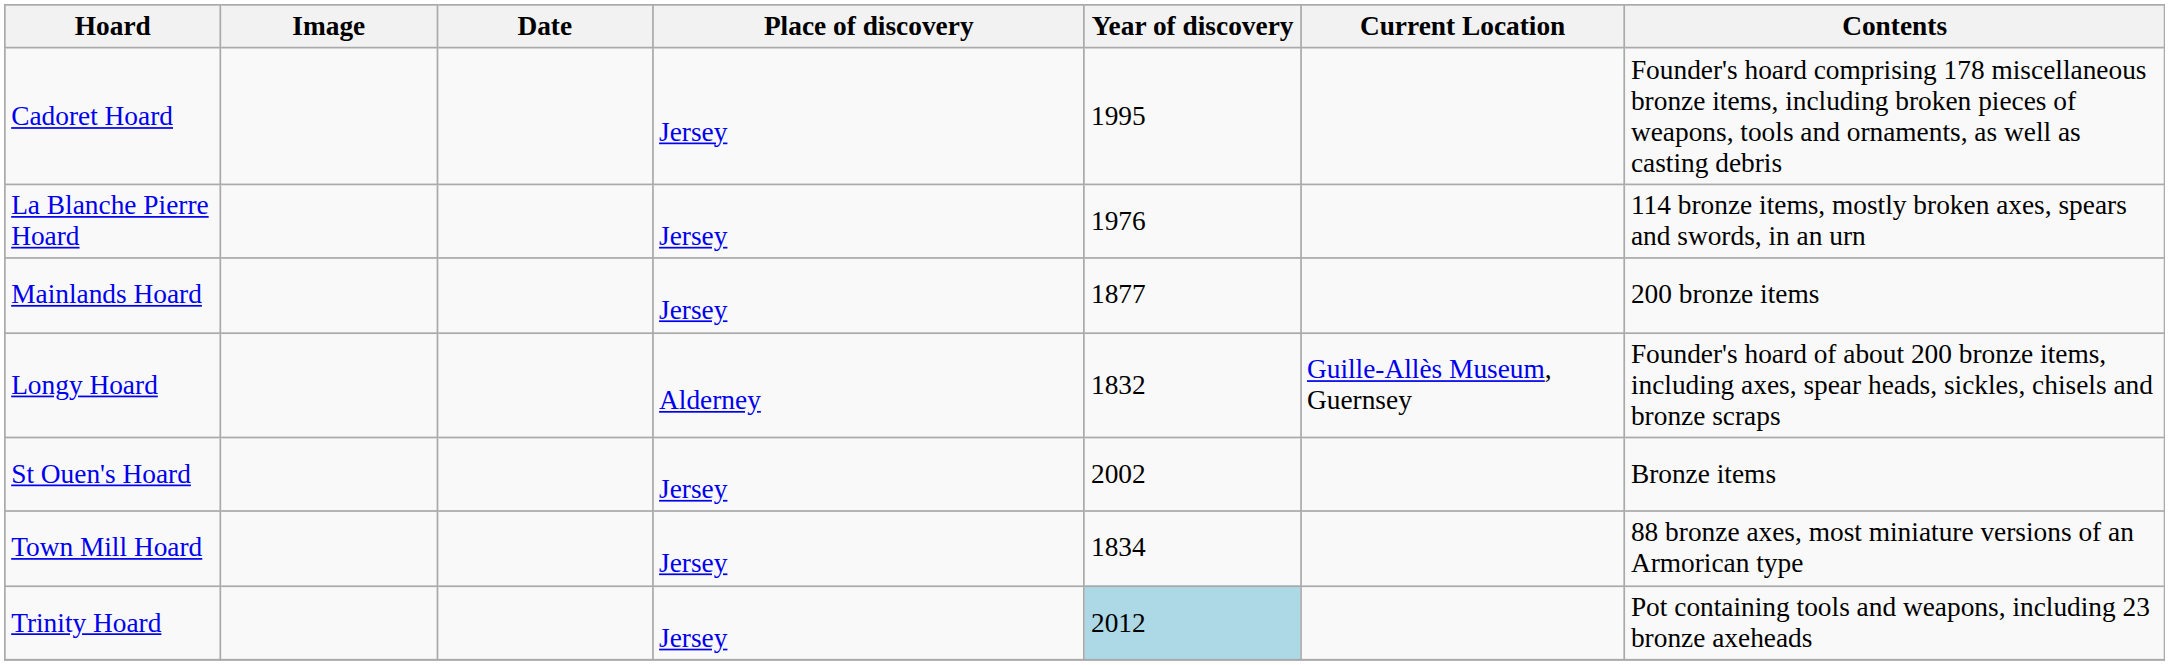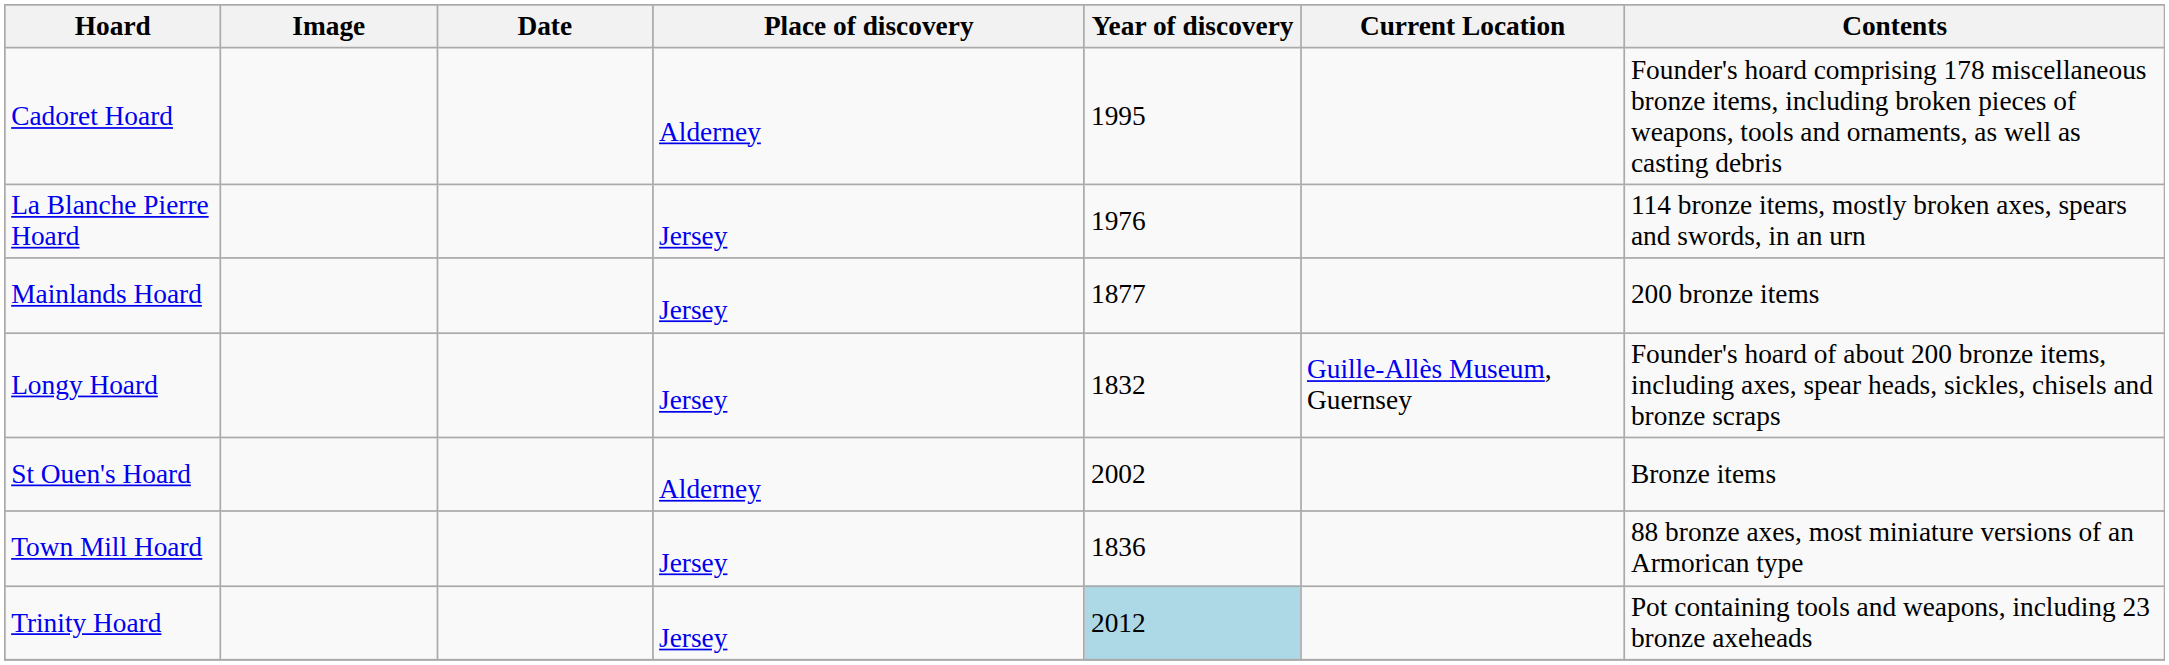Cadoret Hoard | Place of discovery: Jersey -> Alderney
Longy Hoard | Place of discovery: Alderney -> Jersey
St Ouen's Hoard | Place of discovery: Jersey -> Alderney
Town Mill Hoard | Year of discovery: 1834 -> 1836
